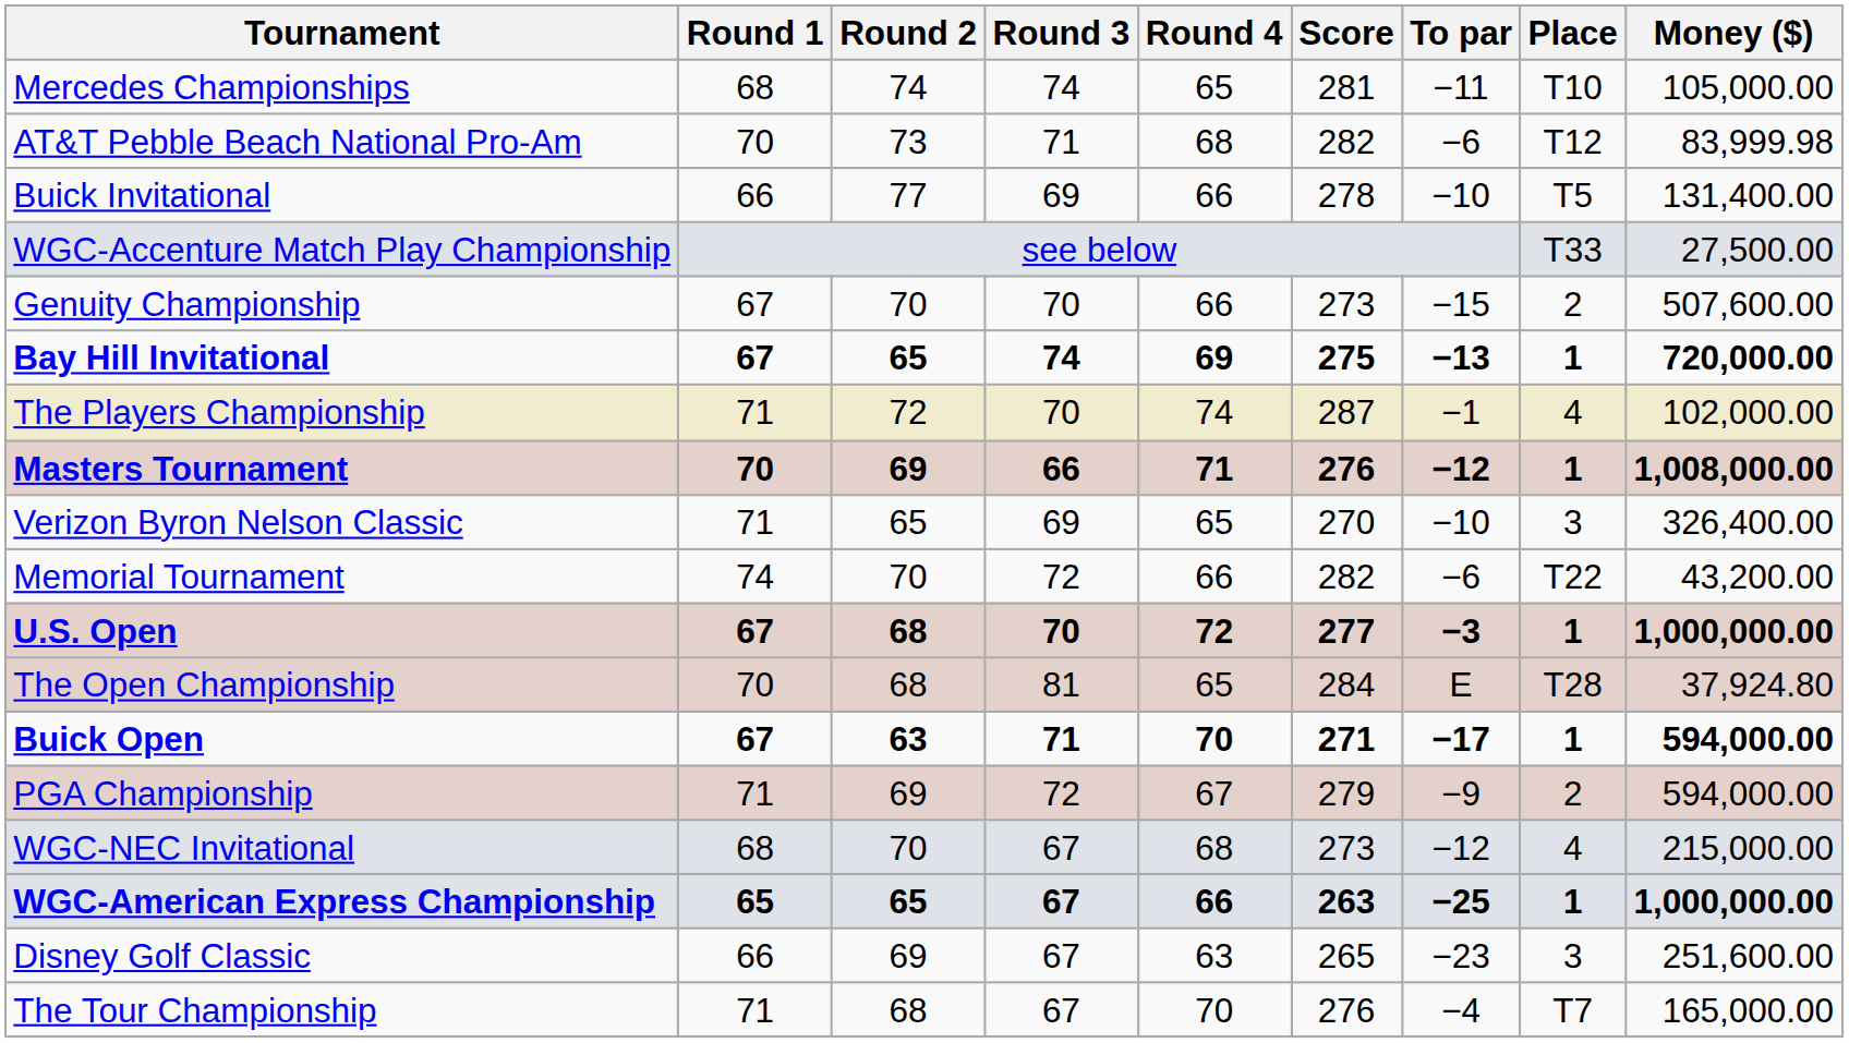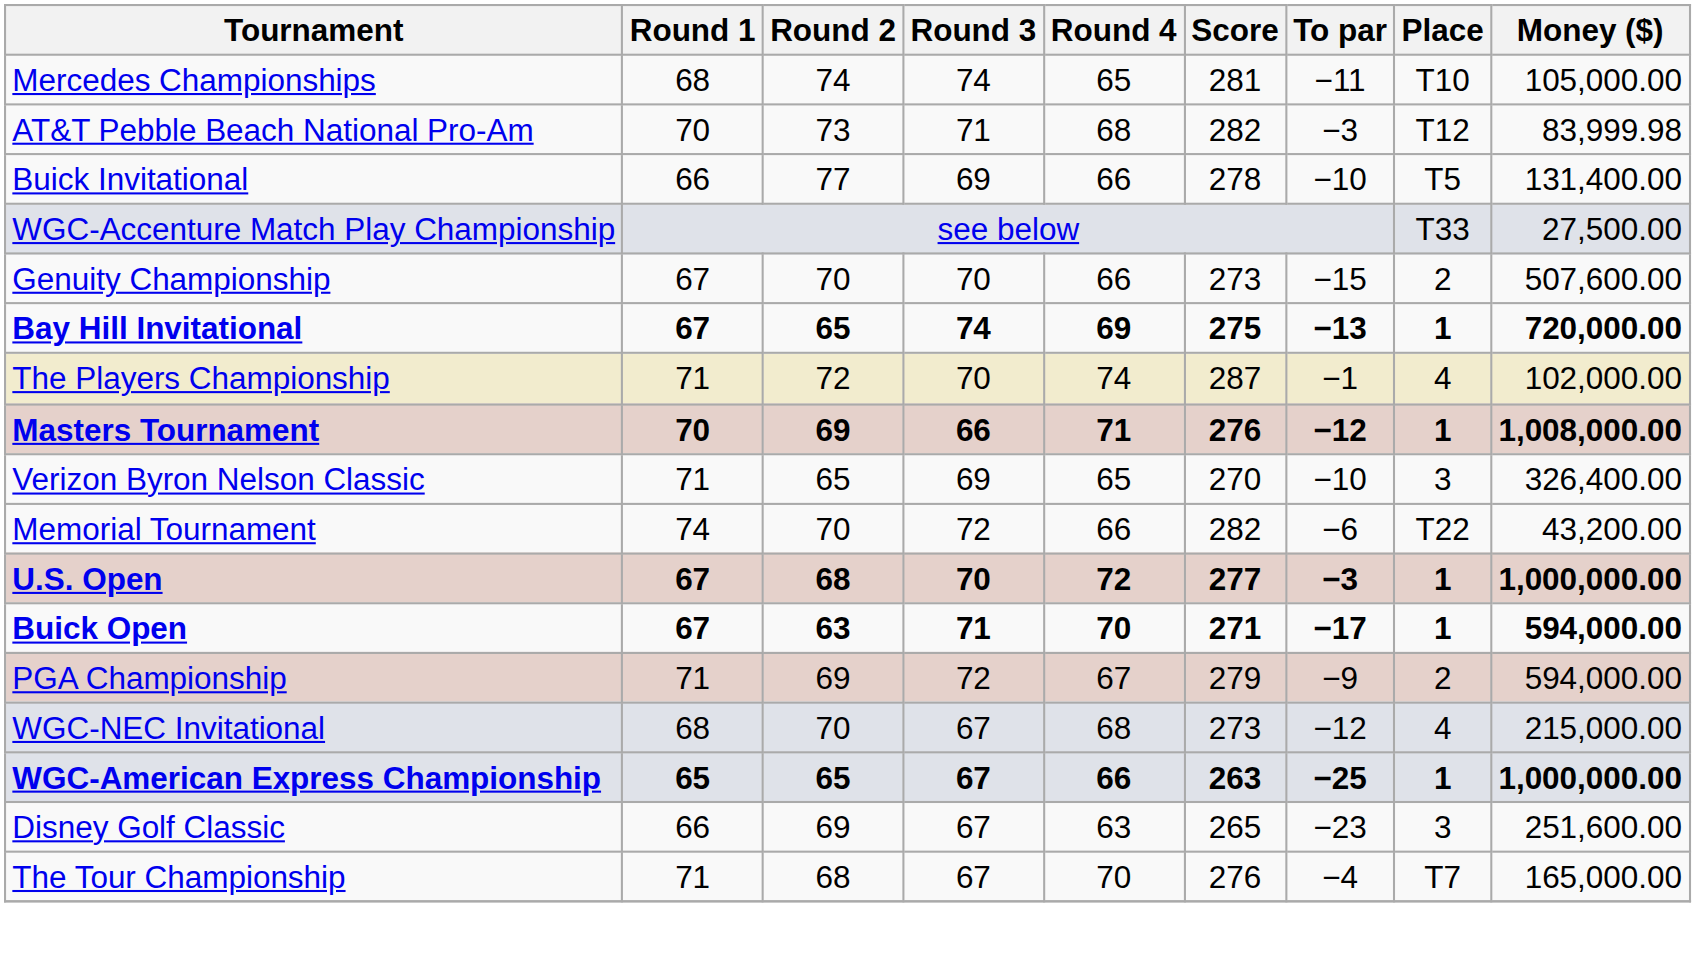AT&T Pebble Beach National Pro-Am | To par: −6 -> −3
- row: The Open Championship | 70 | 68 | 81 | 65 | 284 | E | T28 | 37,924.80
